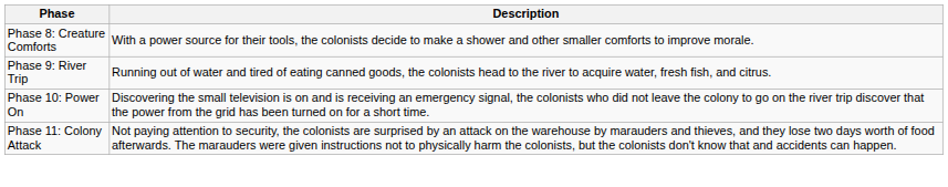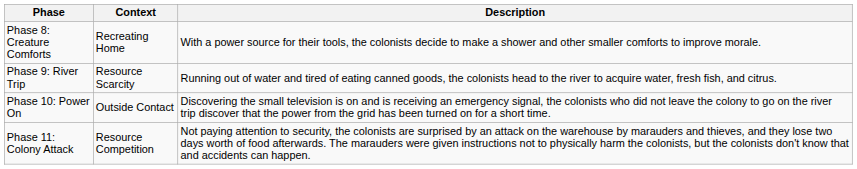+ column: Context | Recreating Home | Resource Scarcity | Outside Contact | Resource Competition
